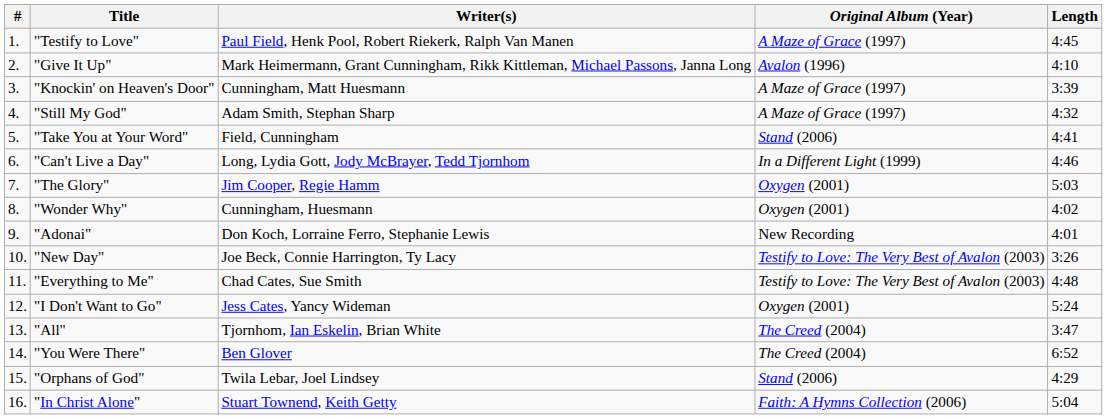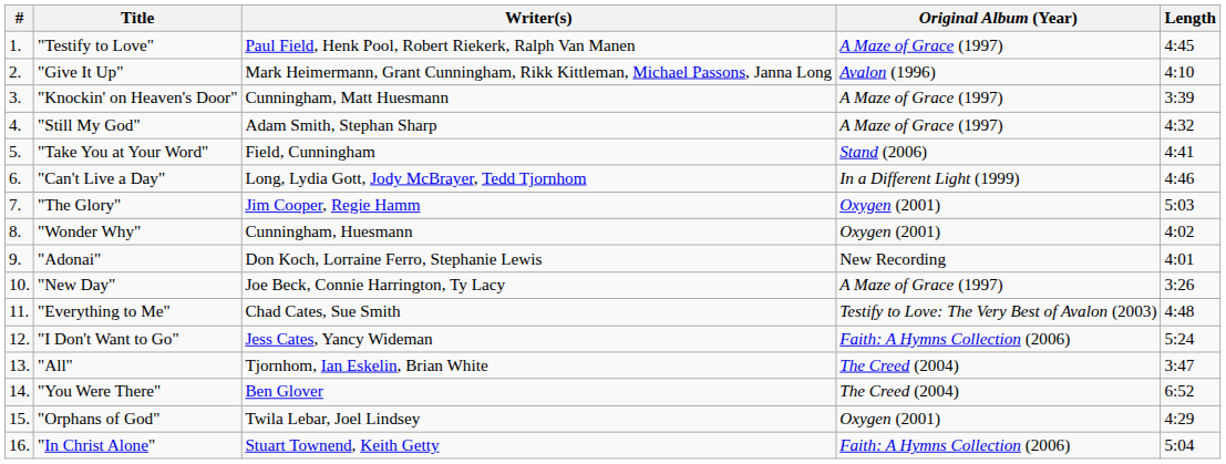"New Day" | Original Album (Year): Testify to Love: The Very Best of Avalon (2003) -> A Maze of Grace (1997)
"I Don't Want to Go" | Original Album (Year): Oxygen (2001) -> Faith: A Hymns Collection (2006)
"Orphans of God" | Original Album (Year): Stand (2006) -> Oxygen (2001)
